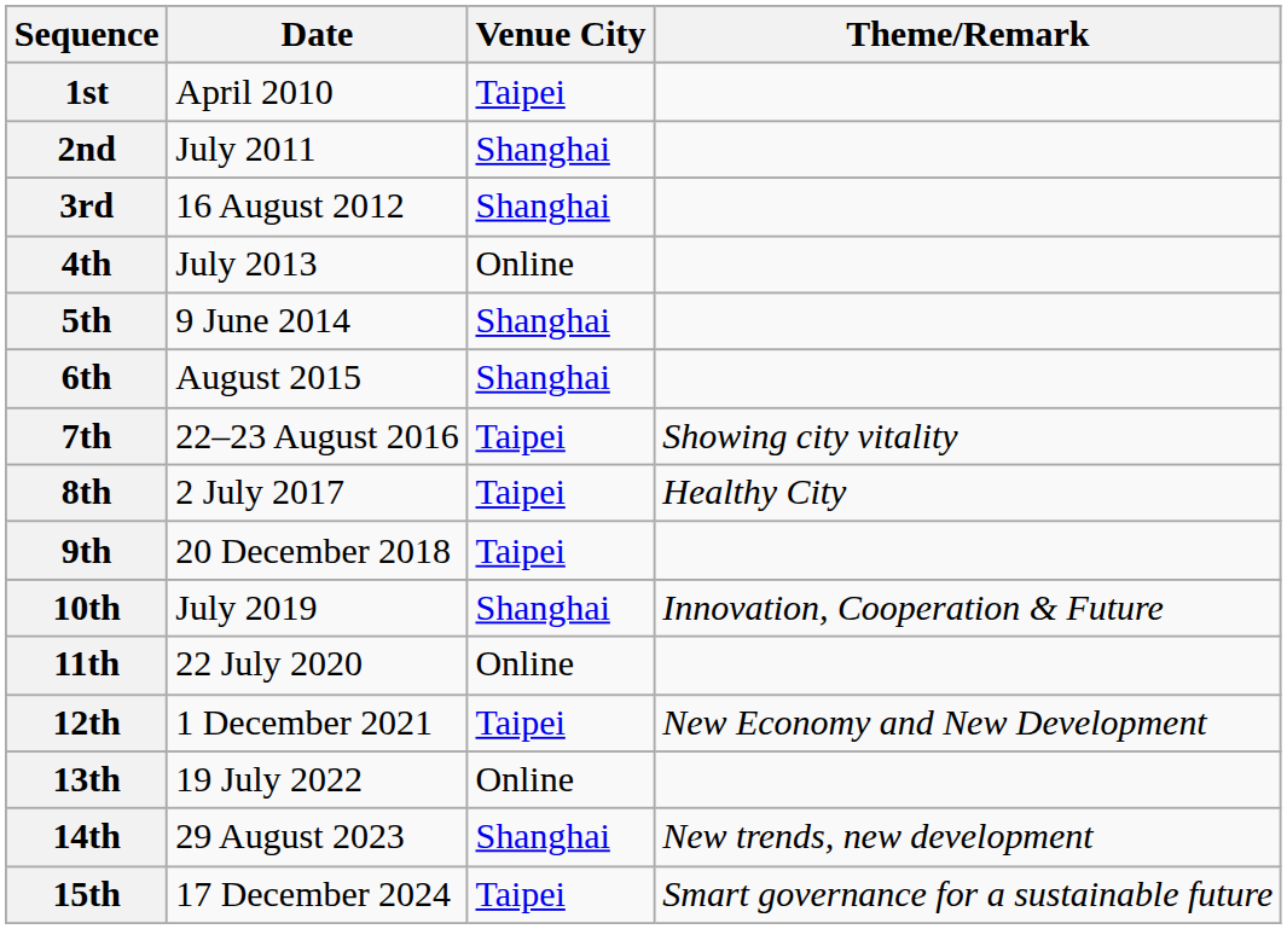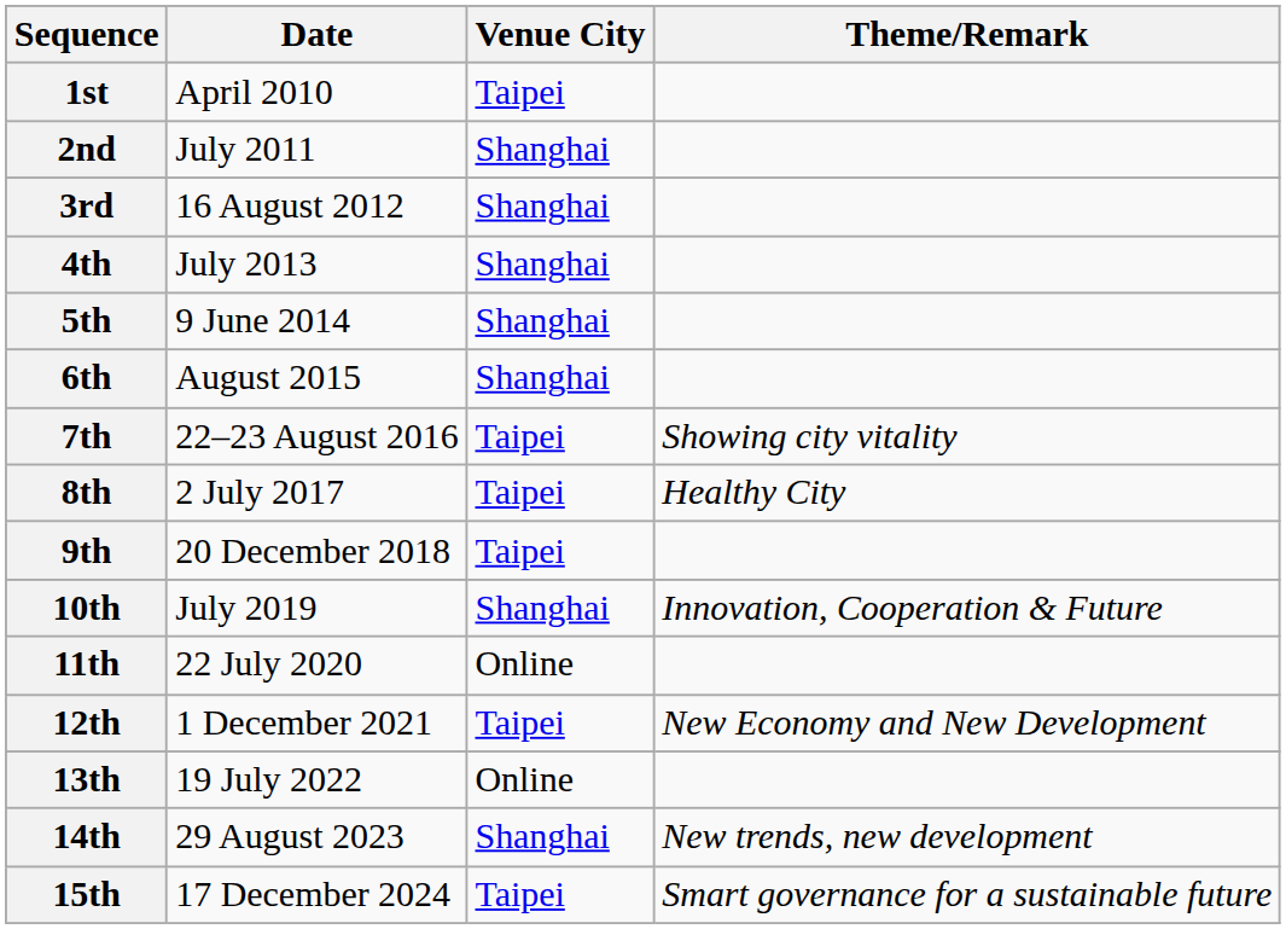4th | Venue City: Online -> Shanghai
